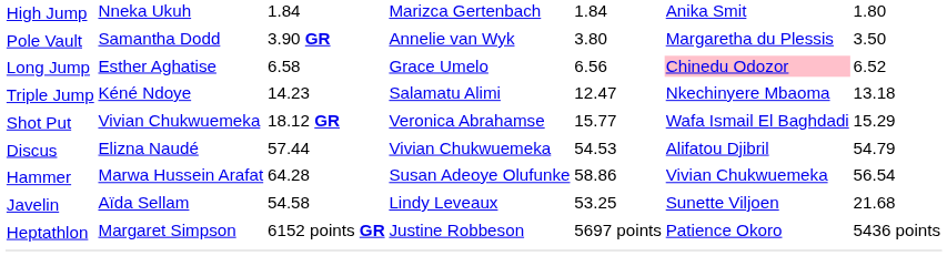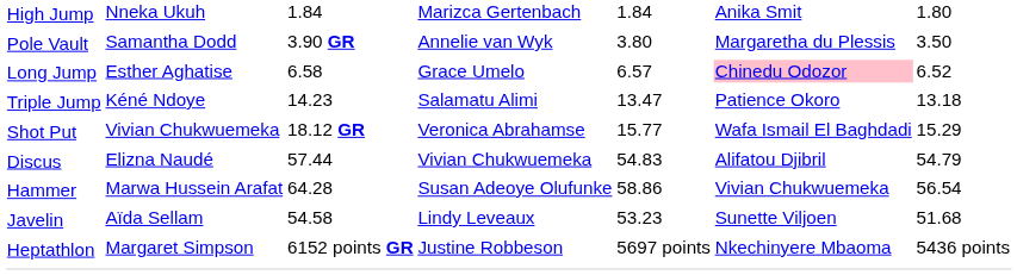Long Jump / Esther Aghatise | column 5: 6.56 -> 6.57
Triple Jump / Kéné Ndoye | column 5: 12.47 -> 13.47
Triple Jump / Kéné Ndoye | column 6: Nkechinyere Mbaoma -> Patience Okoro
Discus / Elizna Naudé | column 5: 54.53 -> 54.83
Javelin / Aïda Sellam | column 5: 53.25 -> 53.23
Javelin / Aïda Sellam | column 7: 21.68 -> 51.68
Heptathlon / Margaret Simpson | column 6: Patience Okoro -> Nkechinyere Mbaoma
